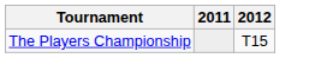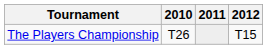+ column: 2010 | T26
